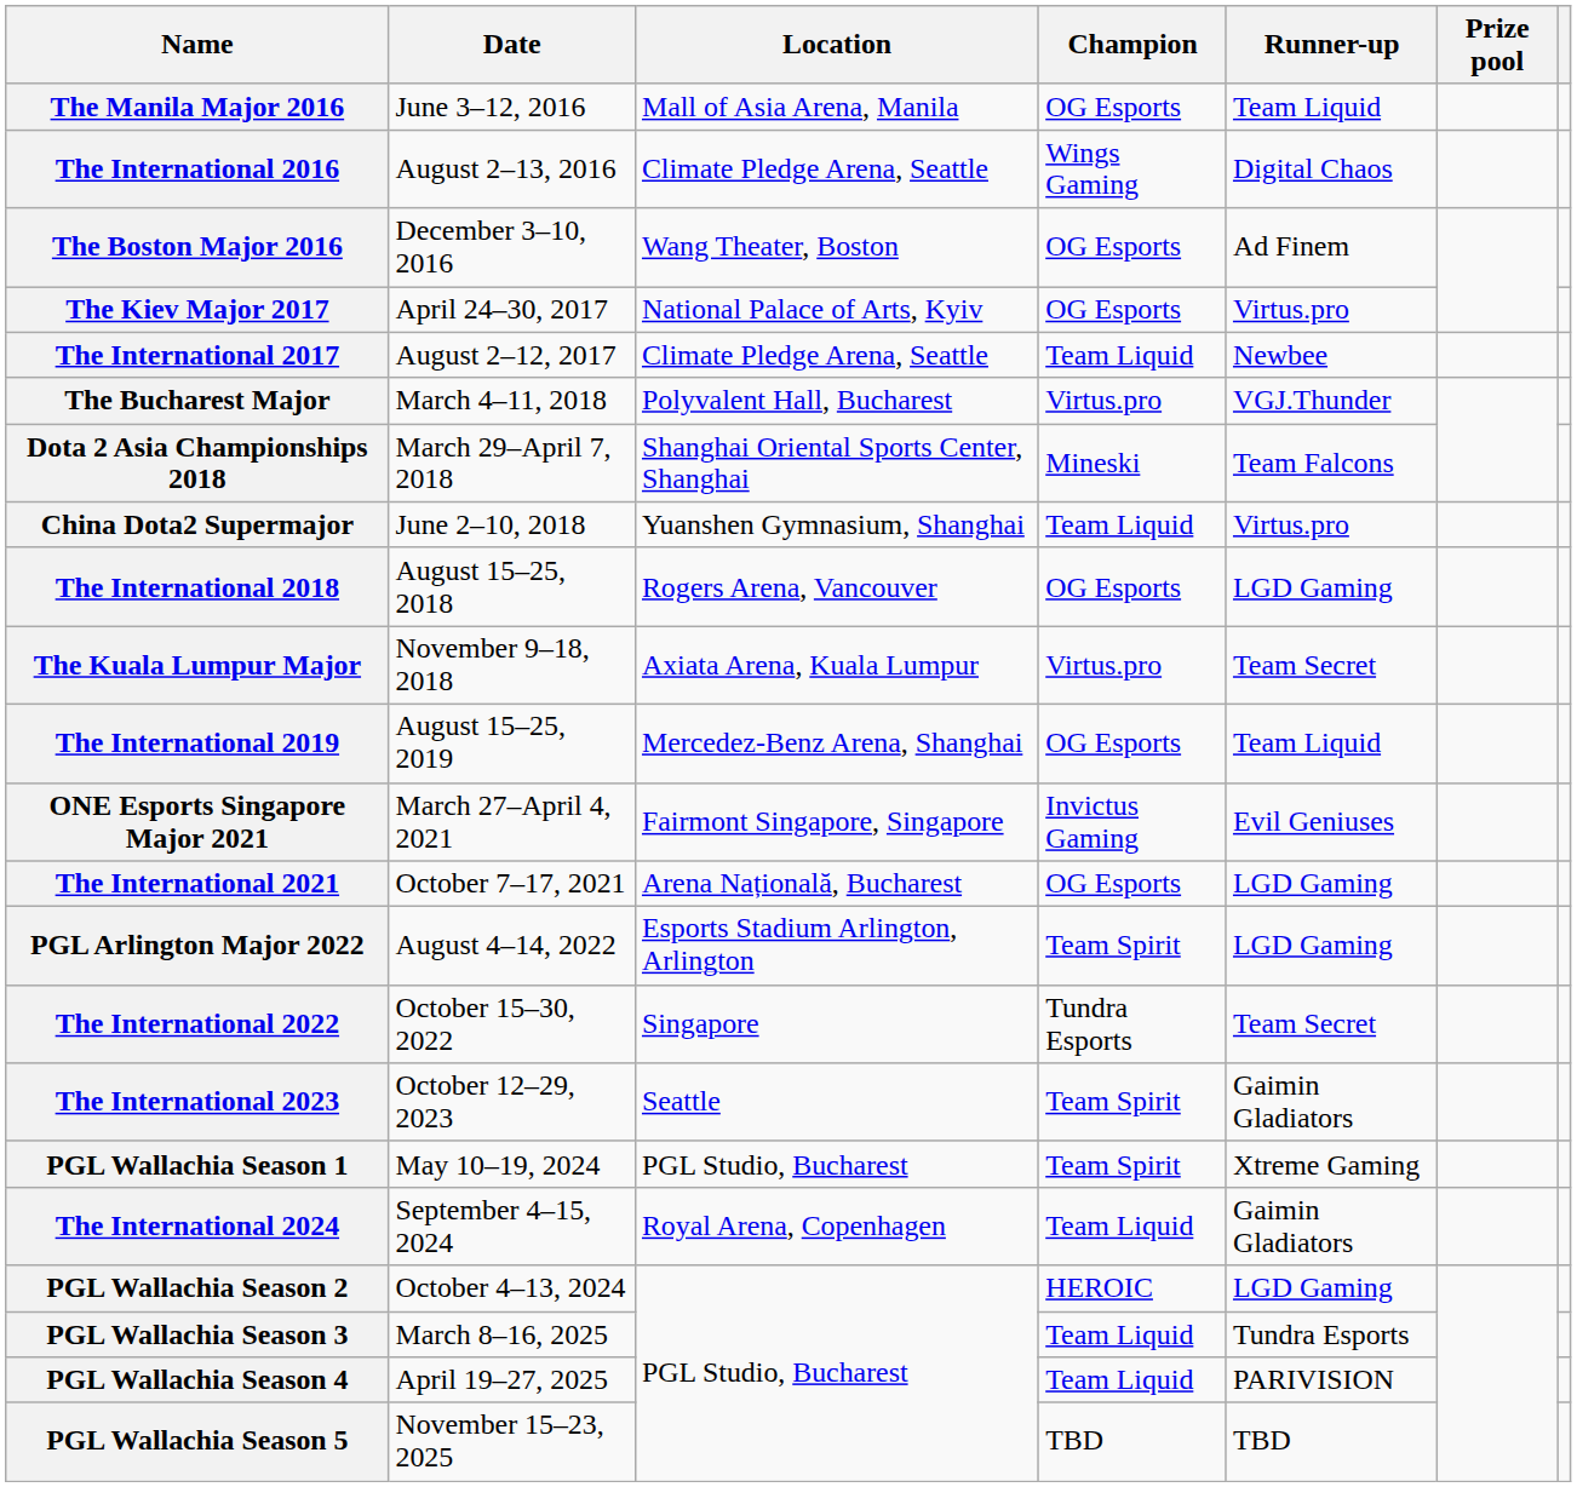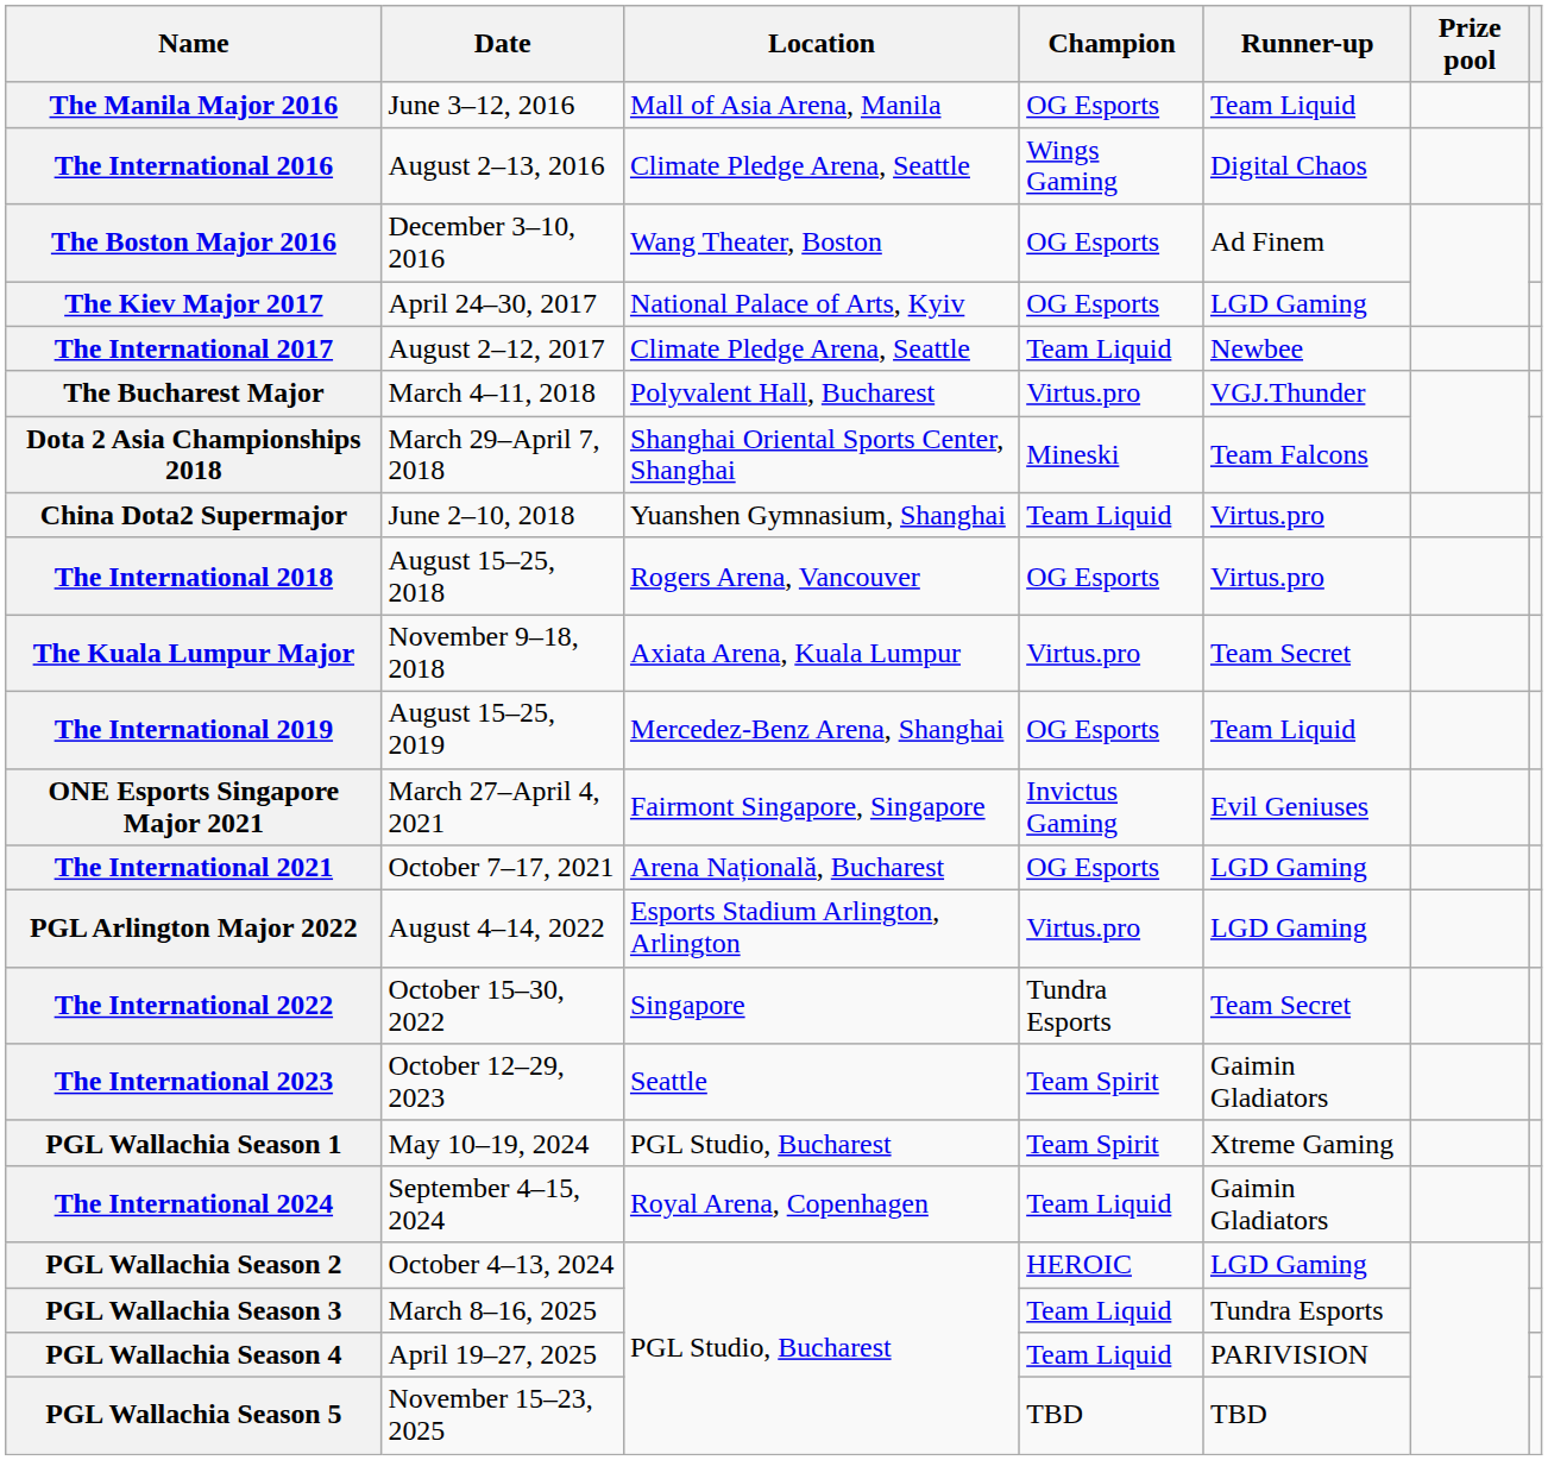The Kiev Major 2017 | Runner-up: Virtus.pro -> LGD Gaming
The International 2018 | Runner-up: LGD Gaming -> Virtus.pro
PGL Arlington Major 2022 | Champion: Team Spirit -> Virtus.pro
